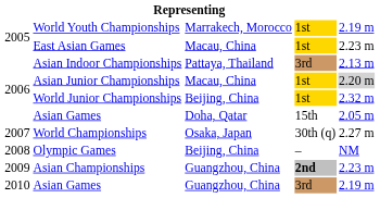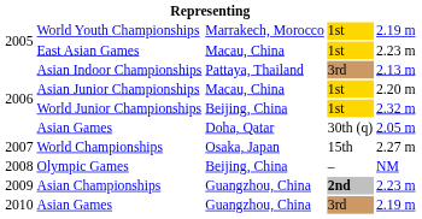Asian Junior Championships | column 5: lightgrey background -> no background
Asian Games / Doha, Qatar | column 4: 15th -> 30th (q)
World Championships | column 4: 30th (q) -> 15th
